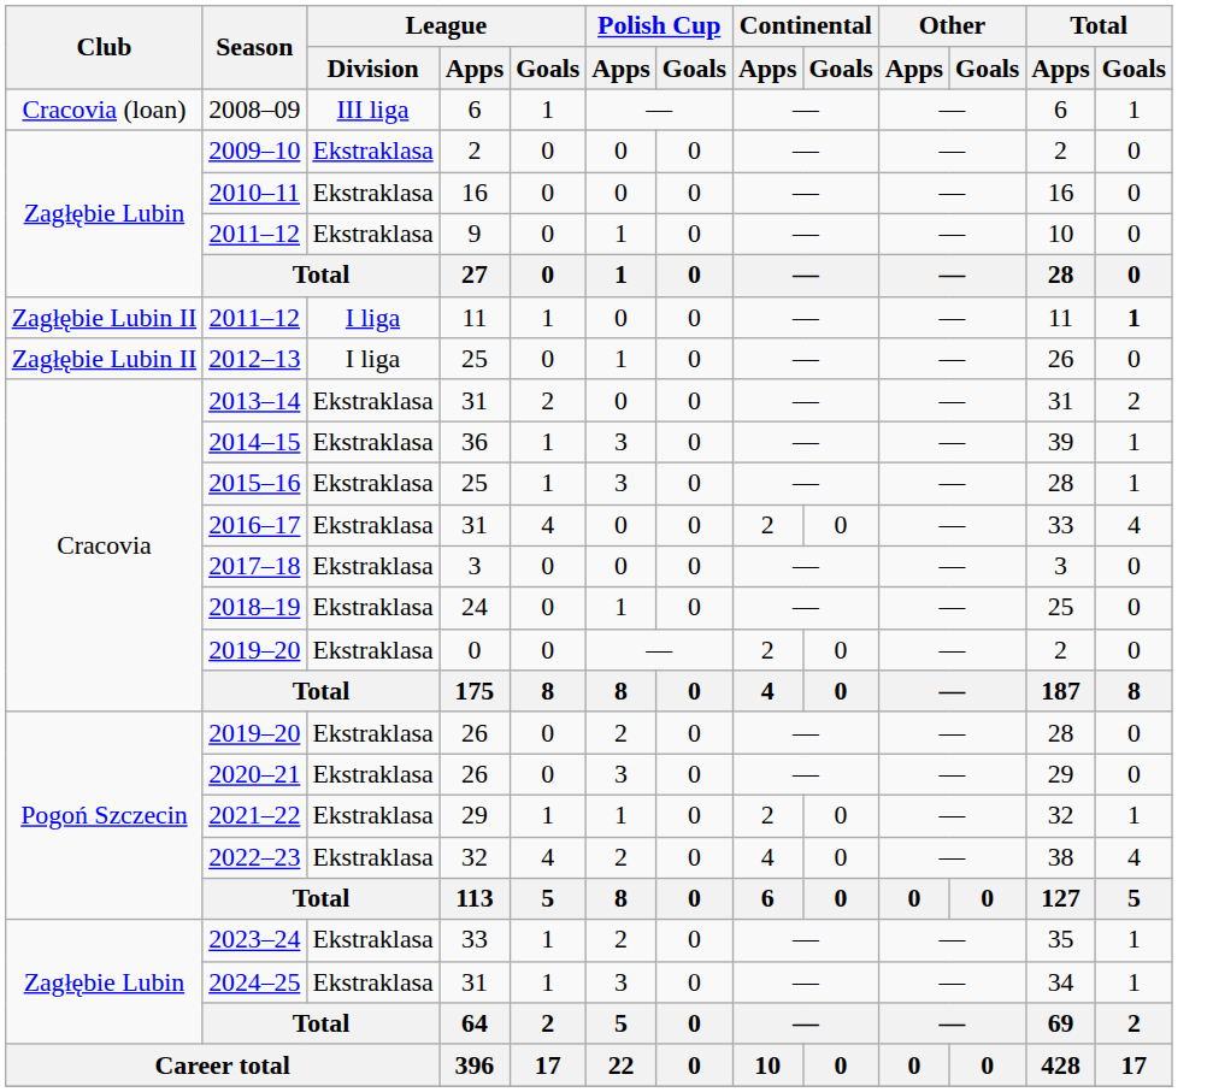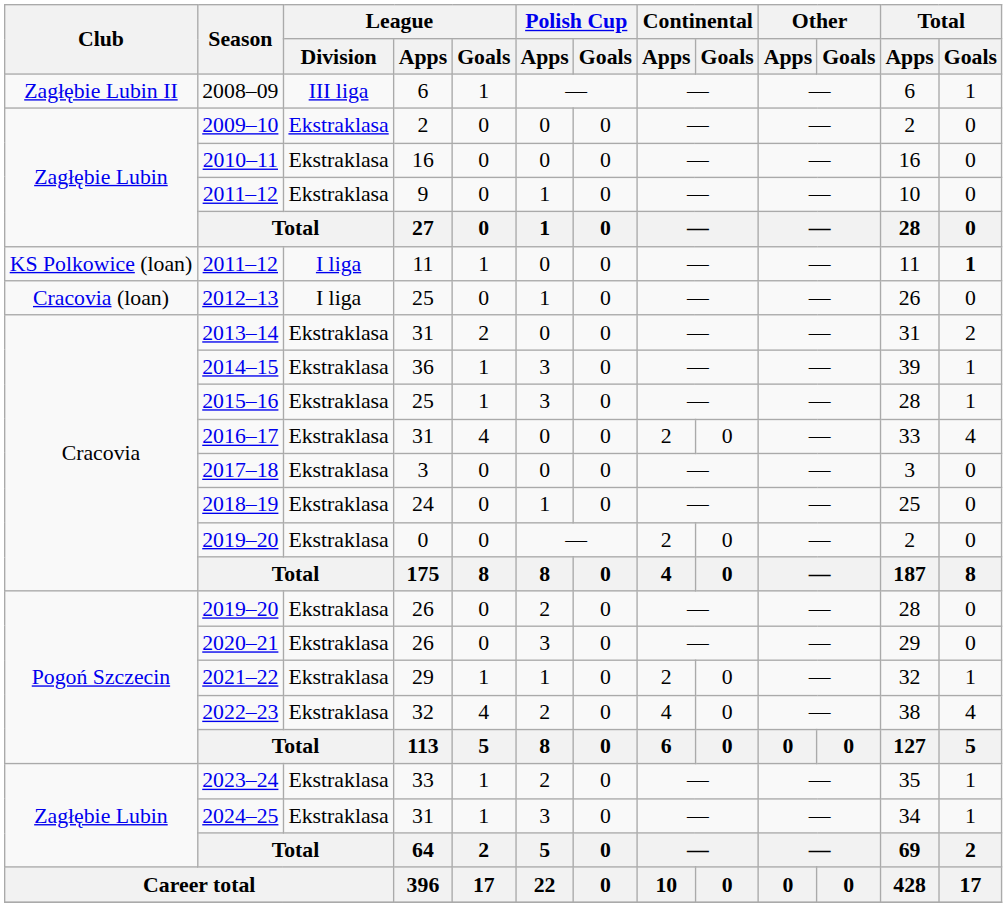2008–09 | Club: Cracovia (loan) -> Zagłębie Lubin II
2011–12 / 11 | Club: Zagłębie Lubin II -> KS Polkowice (loan)
2012–13 | Club: Zagłębie Lubin II -> Cracovia (loan)
